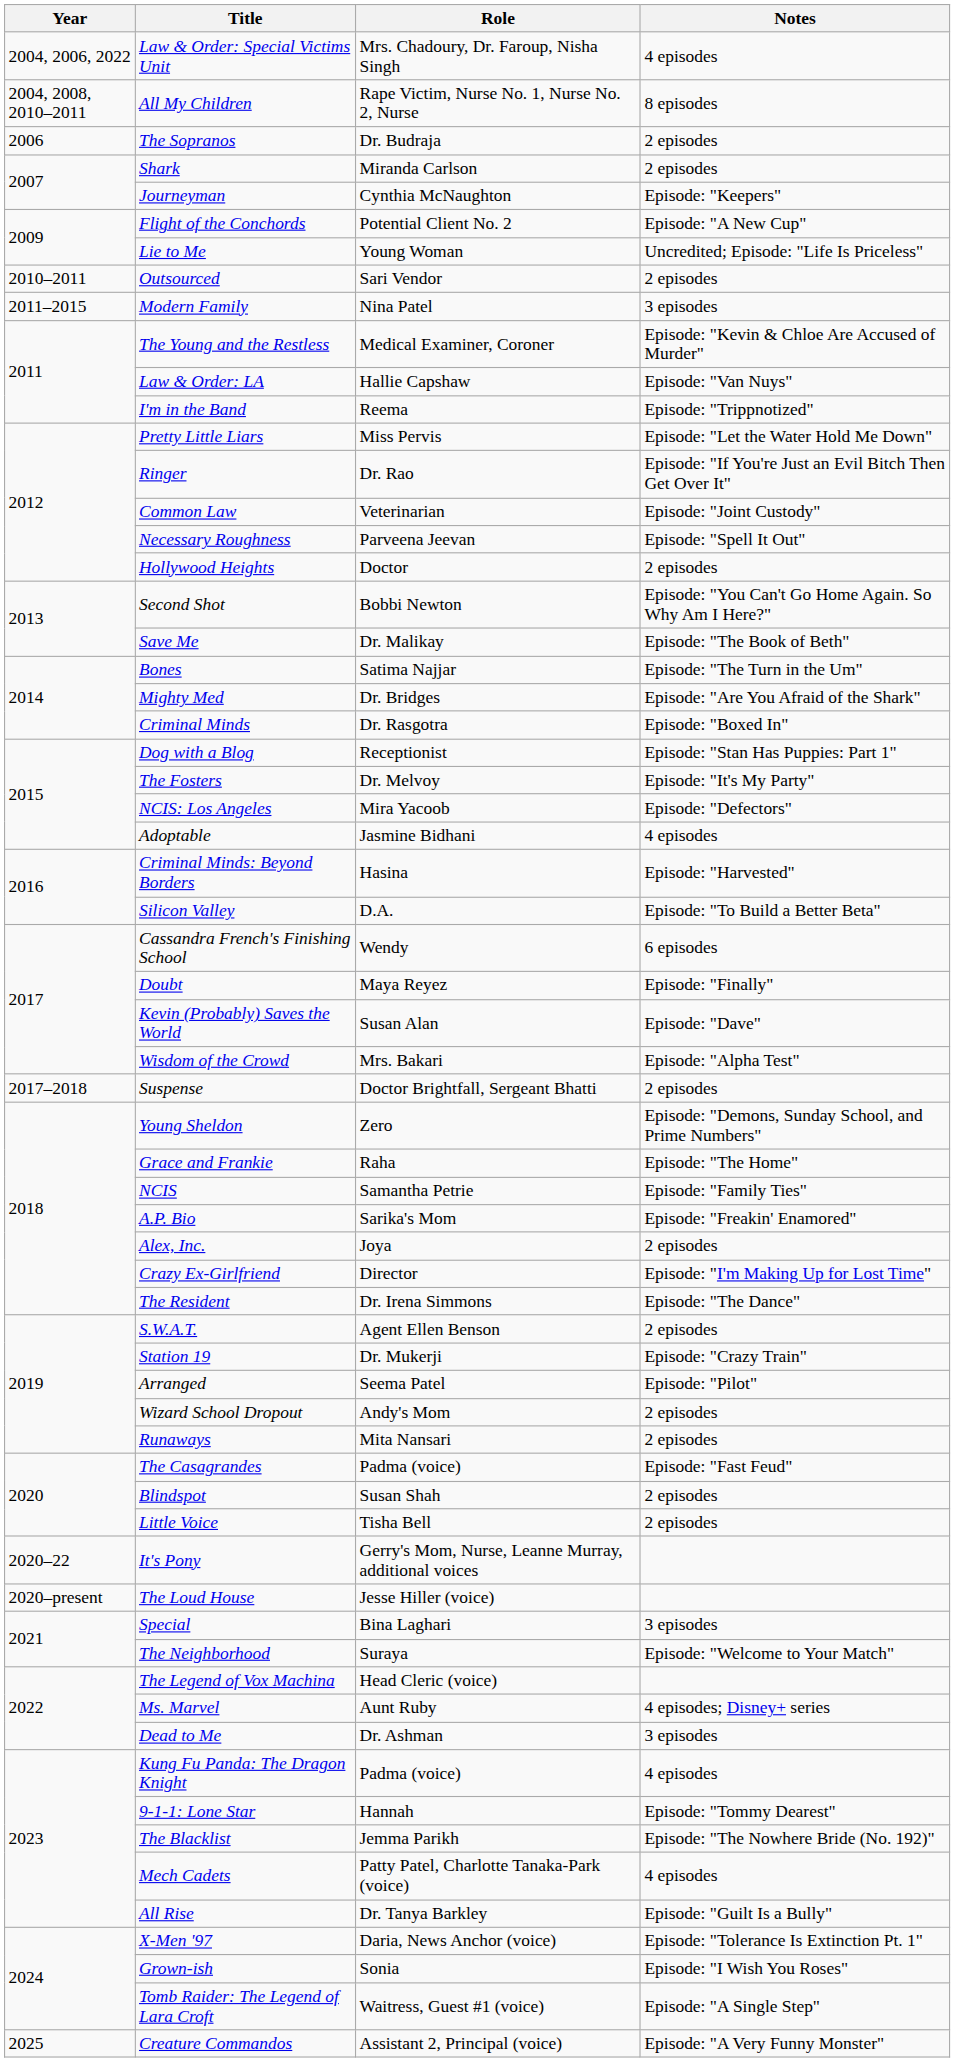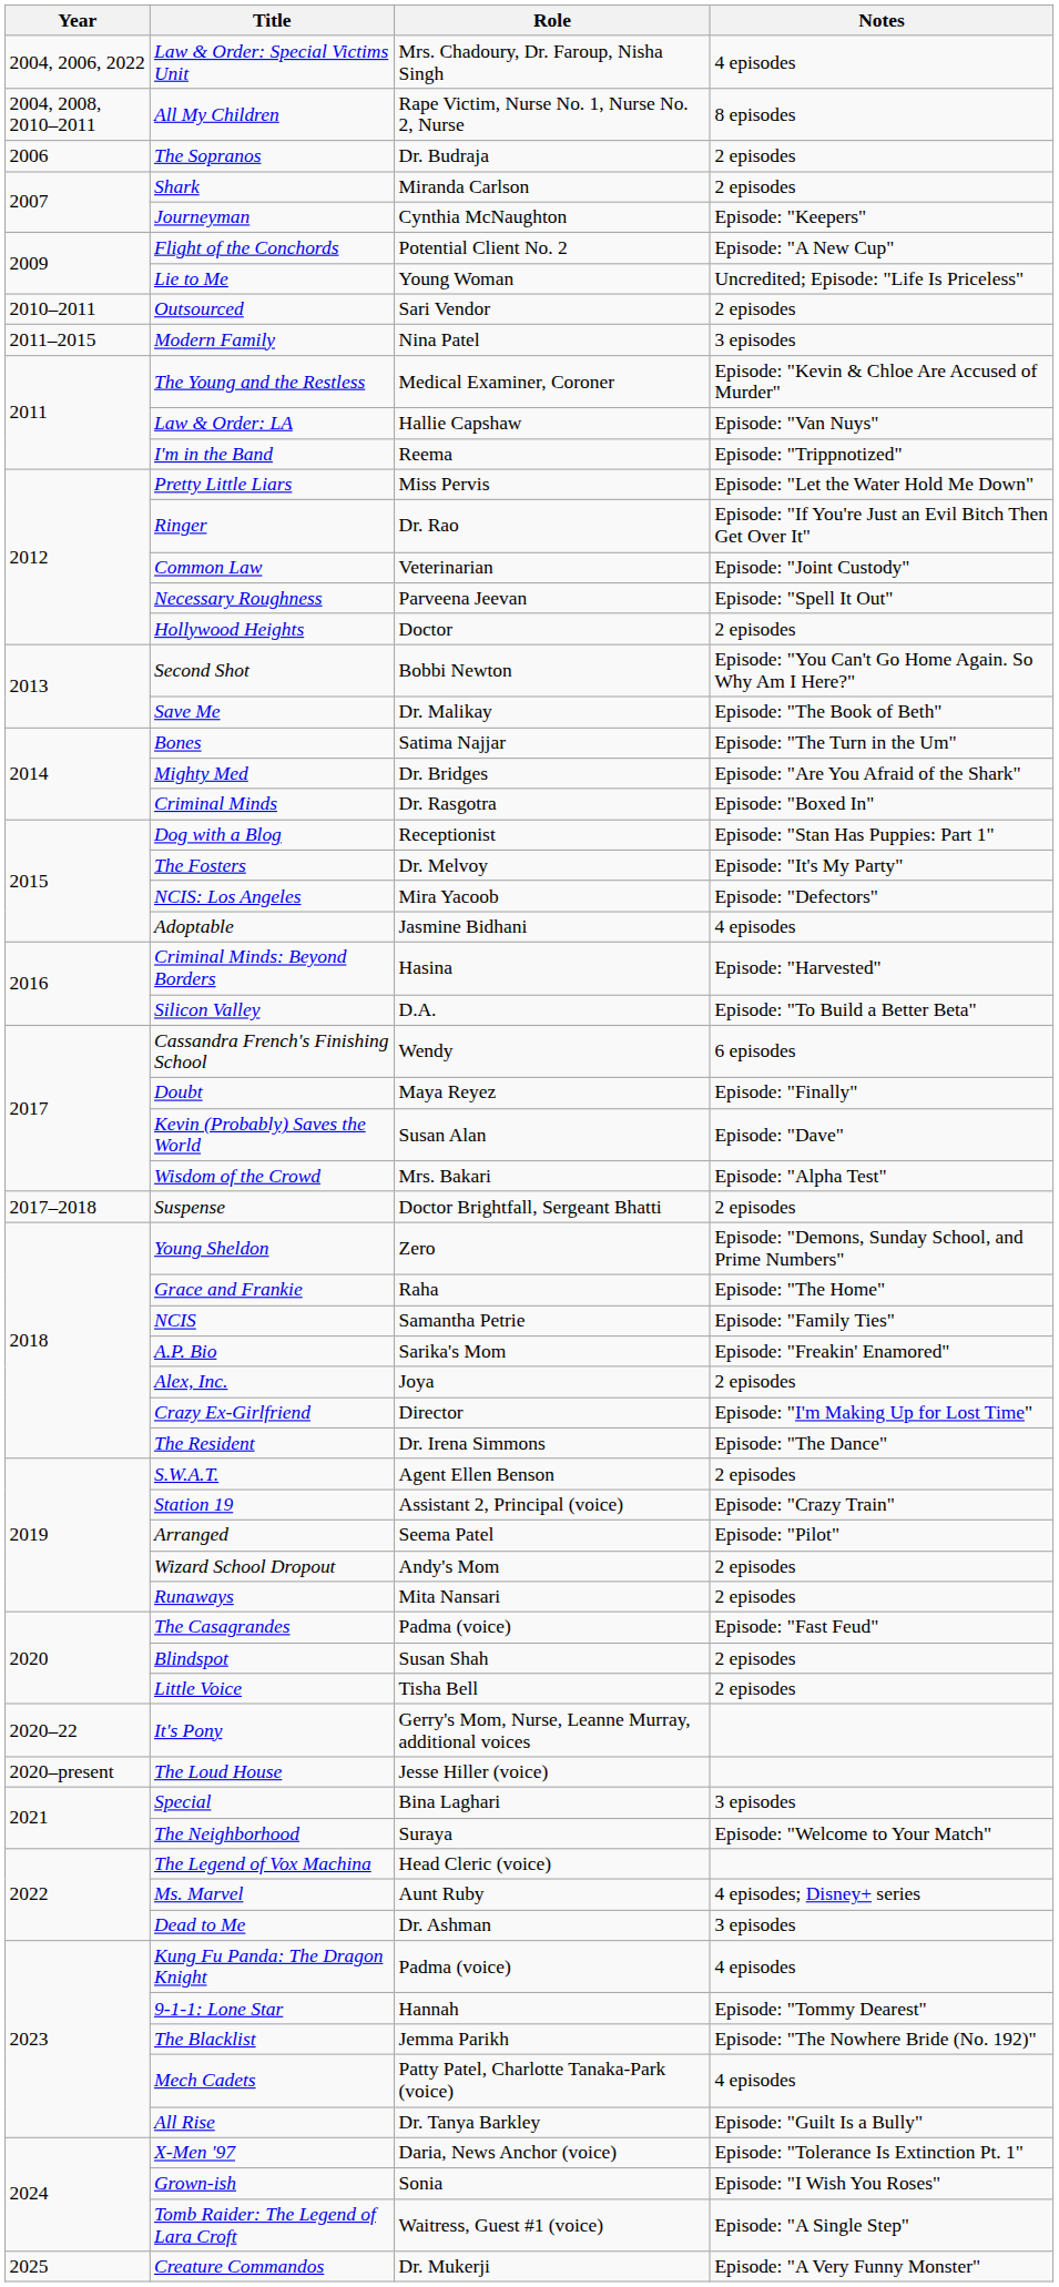Station 19 | Role: Dr. Mukerji -> Assistant 2, Principal (voice)
Creature Commandos | Role: Assistant 2, Principal (voice) -> Dr. Mukerji
